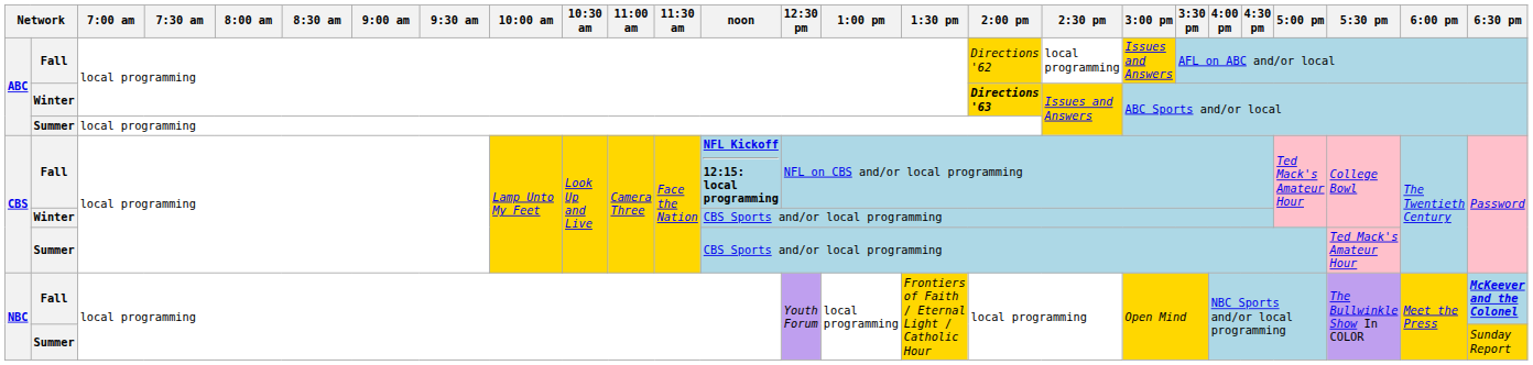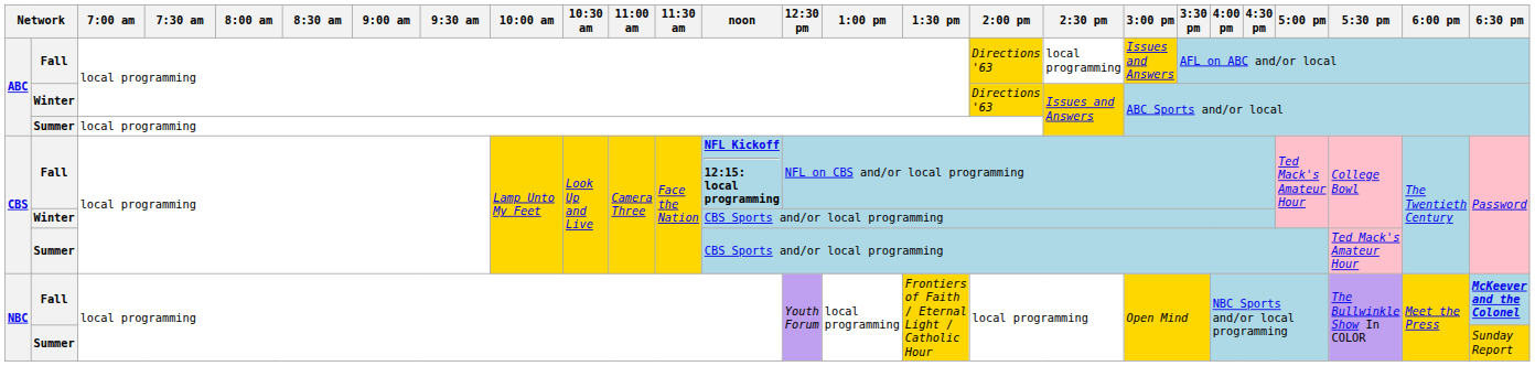ABC / Fall | 2:00 pm: Directions '62 -> Directions '63
ABC / Winter | 2:00 pm: bold -> normal
